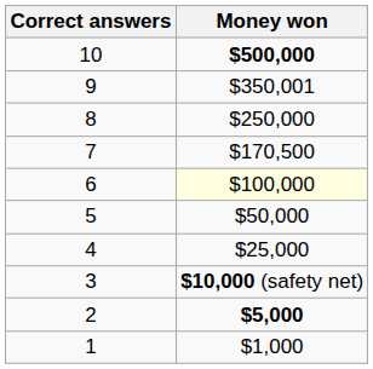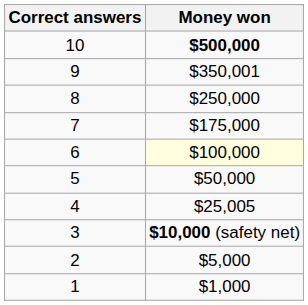7 | Money won: $170,500 -> $175,000
4 | Money won: $25,000 -> $25,005
2 | Money won: bold -> normal
